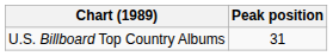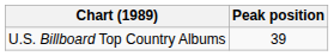U.S. Billboard Top Country Albums | Peak position: 31 -> 39
